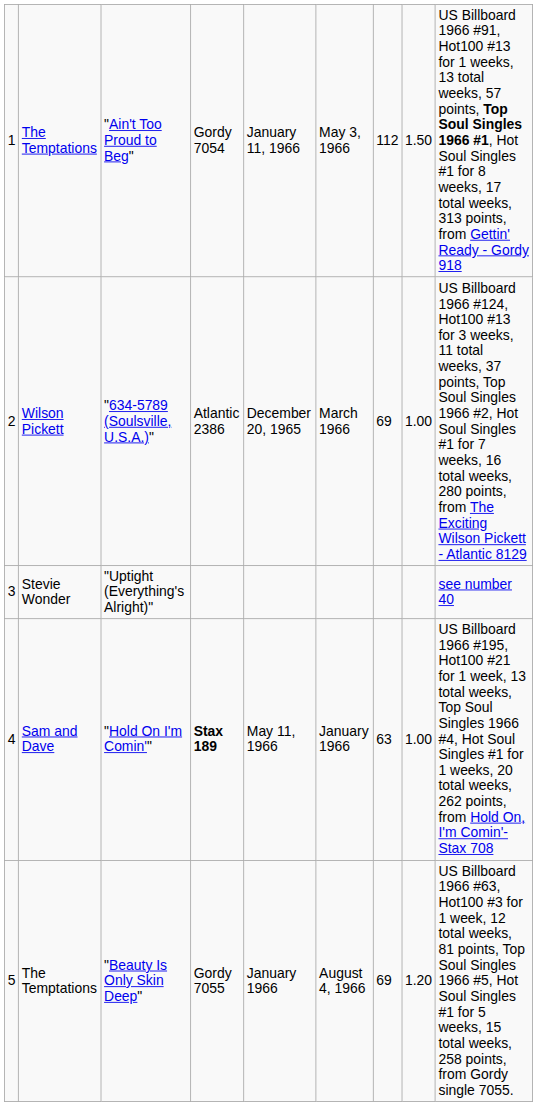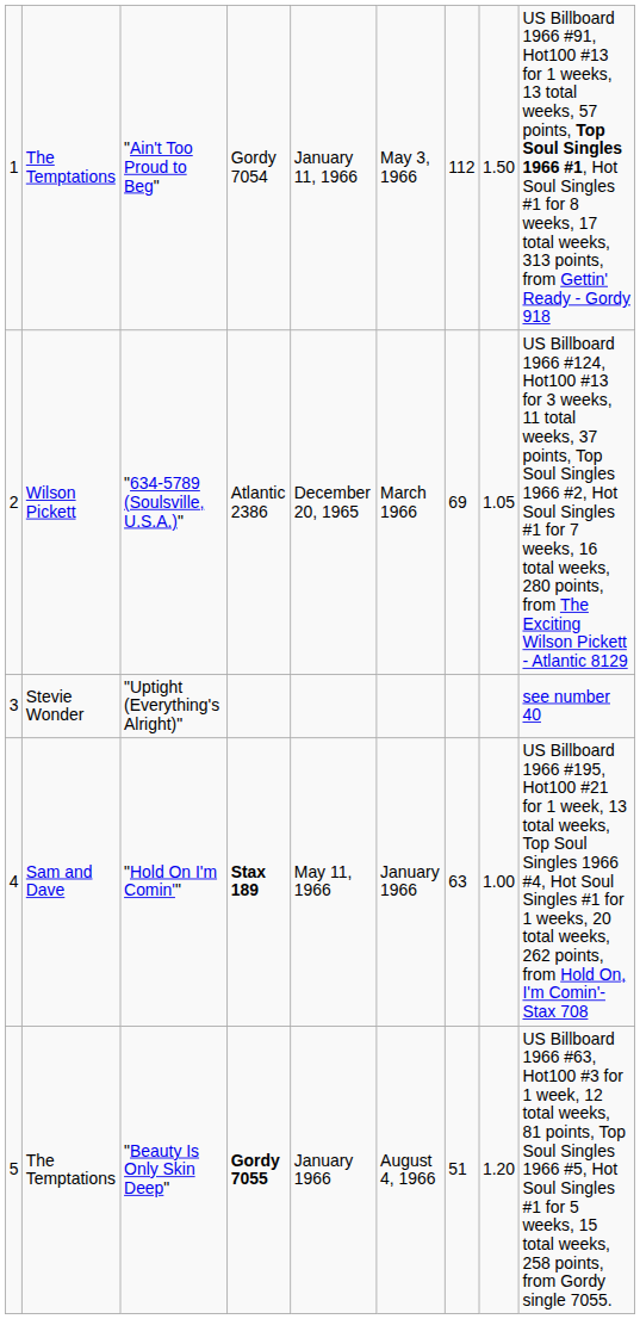Wilson Pickett | column 8: 1.00 -> 1.05
The Temptations / "Beauty Is Only Skin Deep" | column 4: normal -> bold
The Temptations / "Beauty Is Only Skin Deep" | column 7: 69 -> 51
